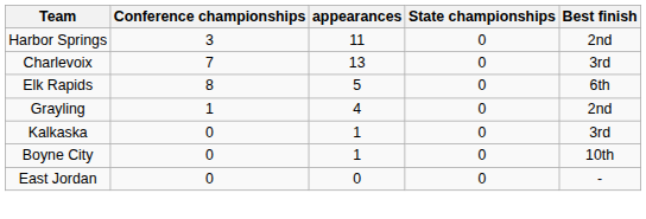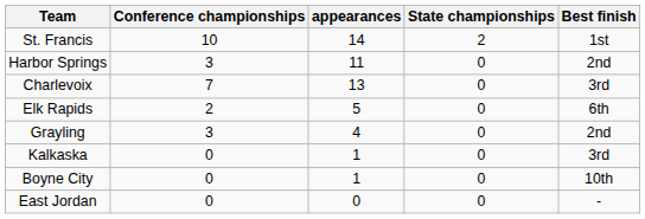+ row: St. Francis | 10 | 14 | 2 | 1st
Elk Rapids | Conference championships: 8 -> 2
Grayling | Conference championships: 1 -> 3
